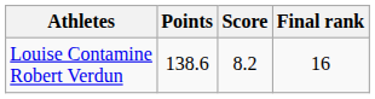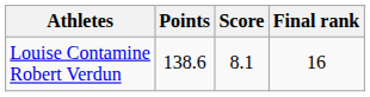Louise Contamine Robert Verdun | Score: 8.2 -> 8.1
